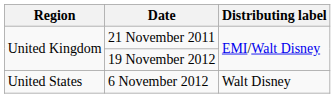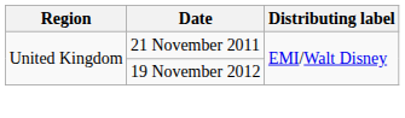- row: United States | 6 November 2012 | Walt Disney
